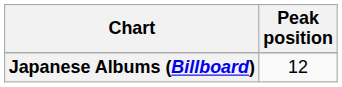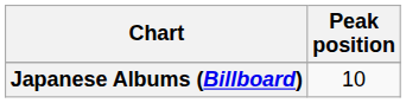Japanese Albums (Billboard) | Peak position: 12 -> 10
